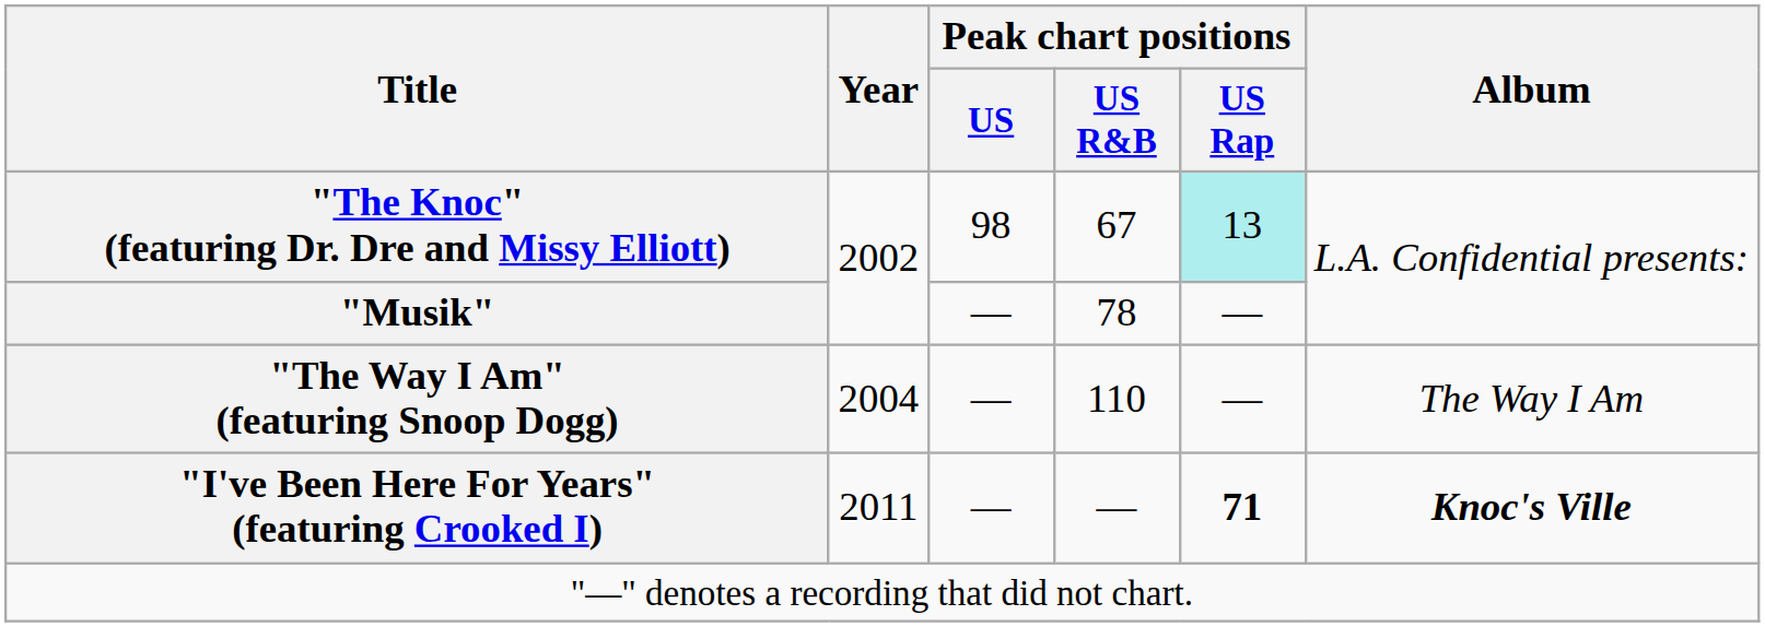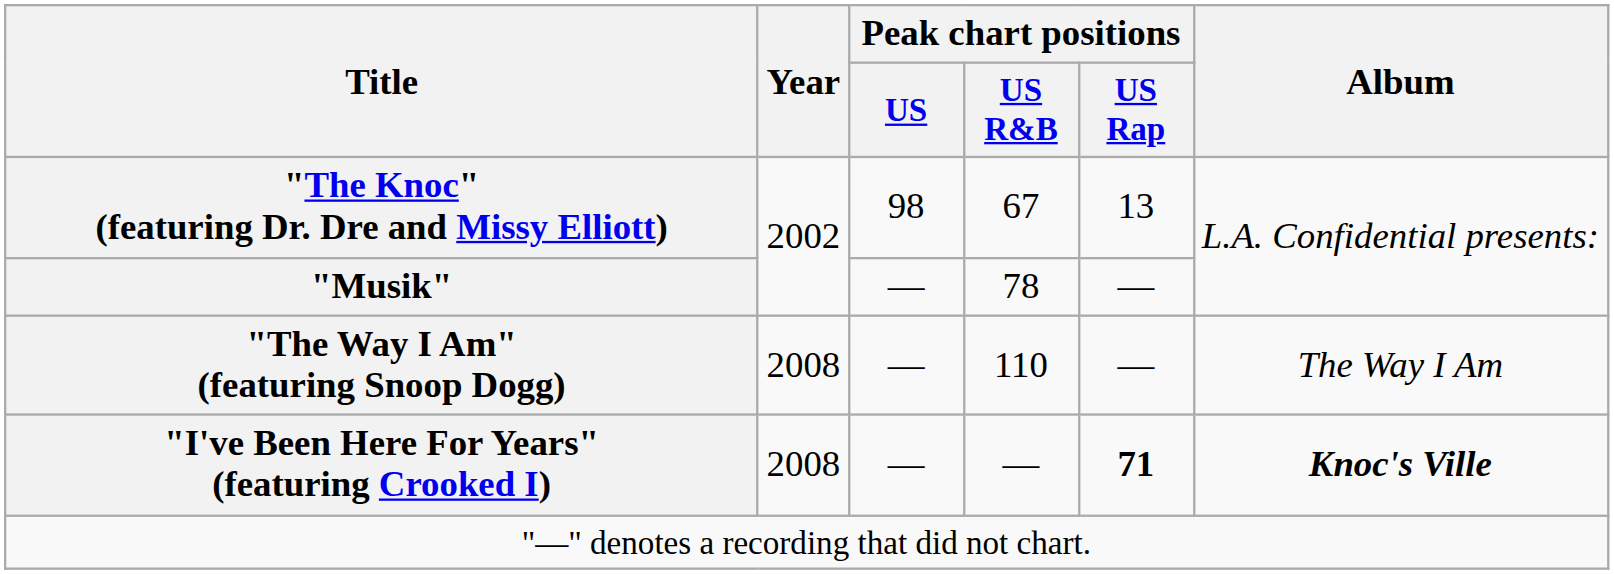"The Knoc" (featuring Dr. Dre and Missy Elliott) | Peak chart positions / US Rap: paleturquoise background -> no background
"The Way I Am" (featuring Snoop Dogg) | Year: 2004 -> 2008
"I've Been Here For Years" (featuring Crooked I) | Year: 2011 -> 2008
